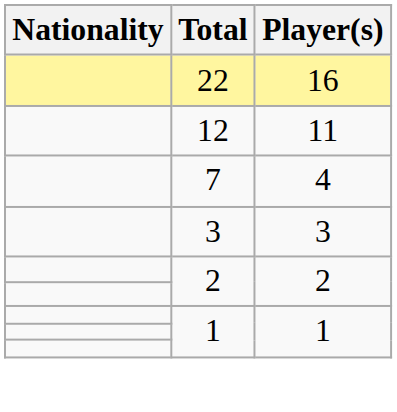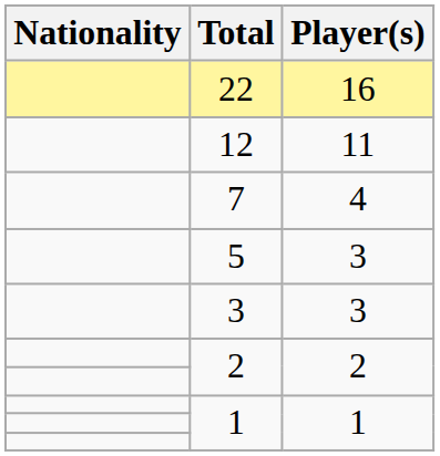+ row: 5 | 3
